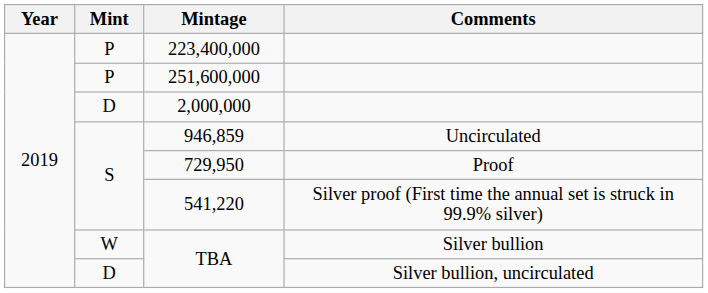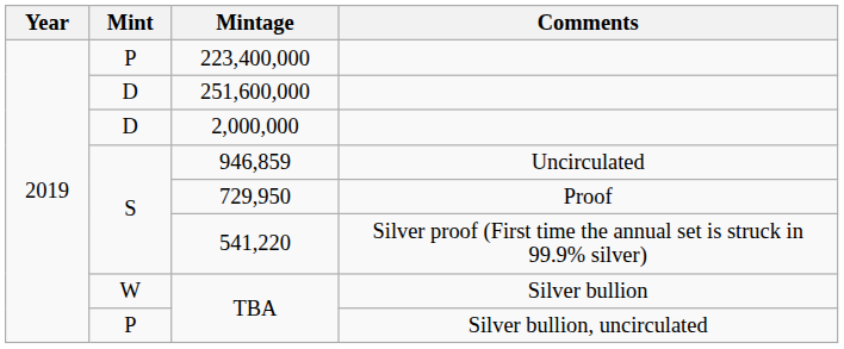251,600,000 | Mint: P -> D
TBA / Silver bullion, uncirculated | Mint: D -> P
